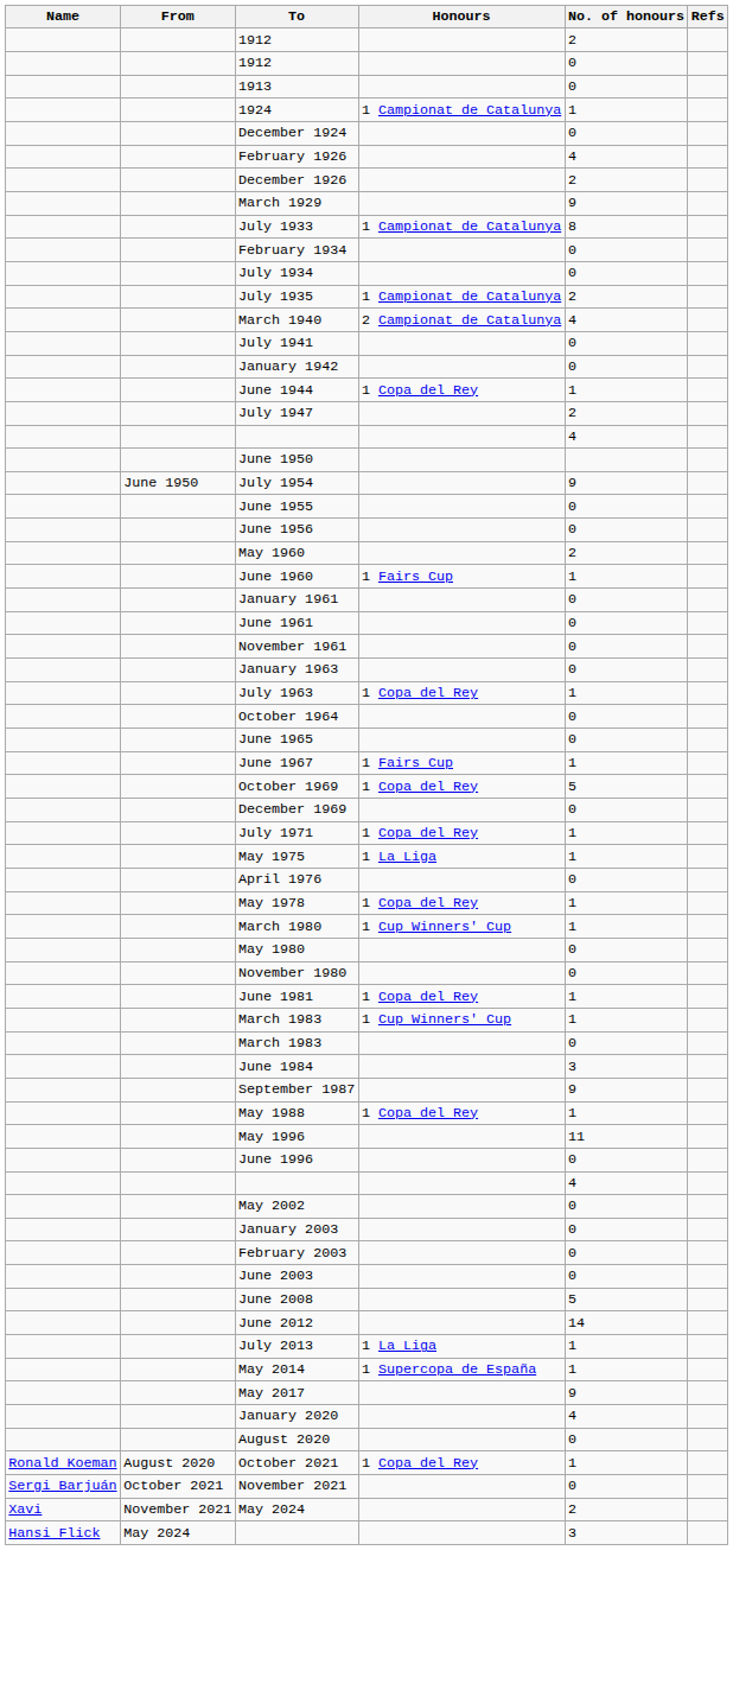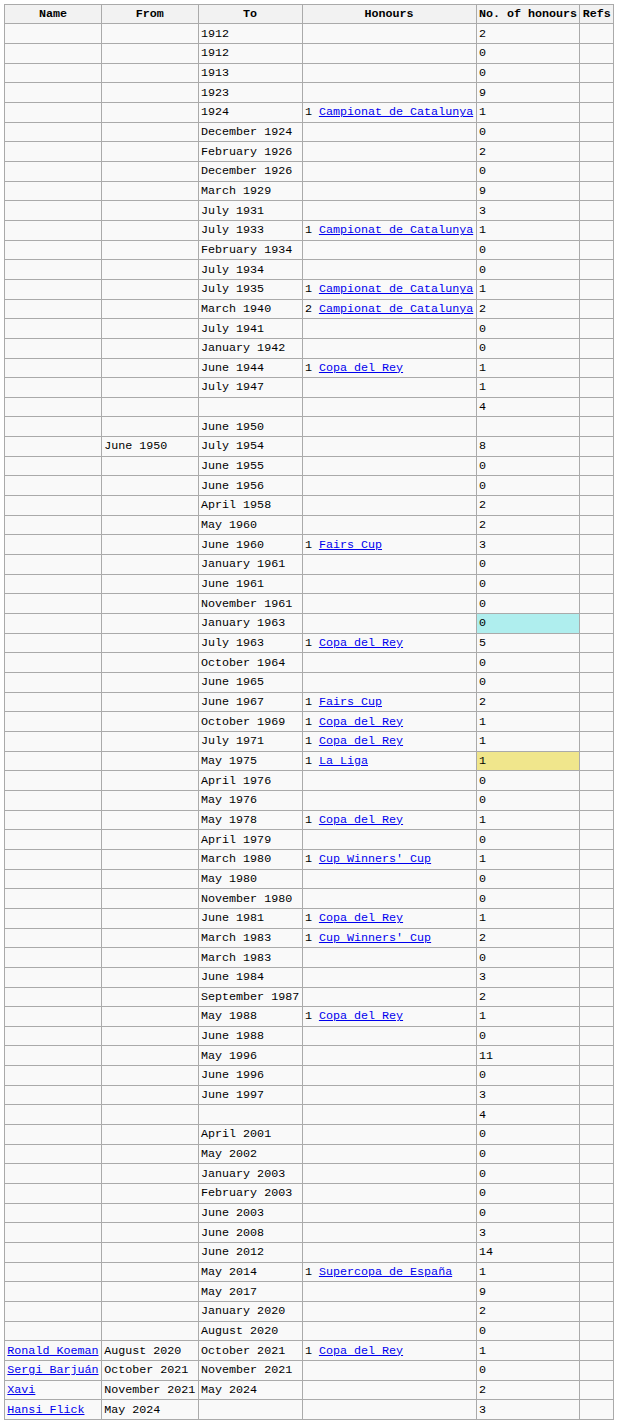+ row: 1923 | 9
February 1926 | No. of honours: 4 -> 2
December 1926 | No. of honours: 2 -> 0
+ row: July 1931 | 3
July 1933 | No. of honours: 8 -> 1
July 1935 | No. of honours: 2 -> 1
March 1940 | No. of honours: 4 -> 2
July 1947 | No. of honours: 2 -> 1
July 1954 | No. of honours: 9 -> 8
+ row: April 1958 | 2
June 1960 | No. of honours: 1 -> 3
January 1963 | No. of honours: no background -> paleturquoise background
July 1963 | No. of honours: 1 -> 5
June 1967 | No. of honours: 1 -> 2
October 1969 | No. of honours: 5 -> 1
- row: December 1969 | 0
May 1975 | No. of honours: no background -> khaki background
+ row: May 1976 | 0
+ row: April 1979 | 0
March 1983 / 1 Cup Winners' Cup | No. of honours: 1 -> 2
September 1987 | No. of honours: 9 -> 2
+ row: June 1988 | 0
+ row: June 1997 | 3
+ row: April 2001 | 0
June 2008 | No. of honours: 5 -> 3
- row: July 2013 | 1 La Liga | 1
January 2020 | No. of honours: 4 -> 2
